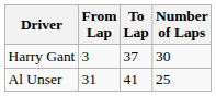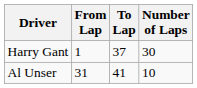Harry Gant | From Lap: 3 -> 1
Al Unser | Number of Laps: 25 -> 10
